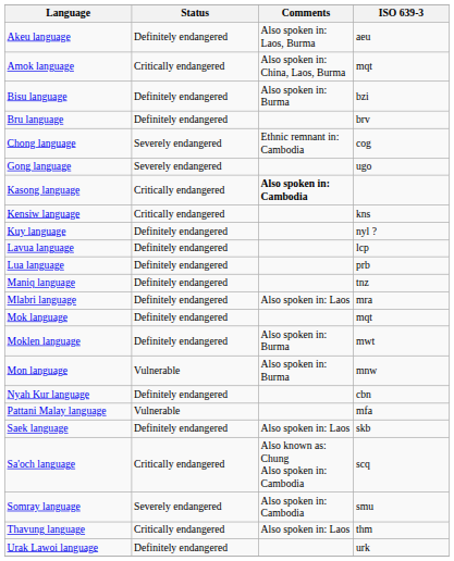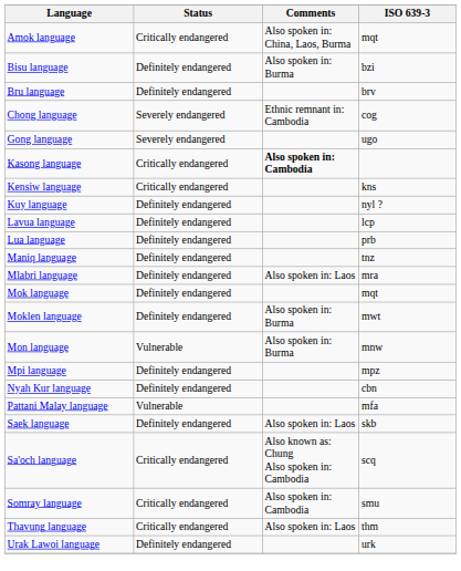- row: Akeu language | Definitely endangered | Also spoken in: Laos, Burma | aeu
+ row: Mpi language | Definitely endangered | mpz
Somray language | Status: Severely endangered -> Critically endangered
